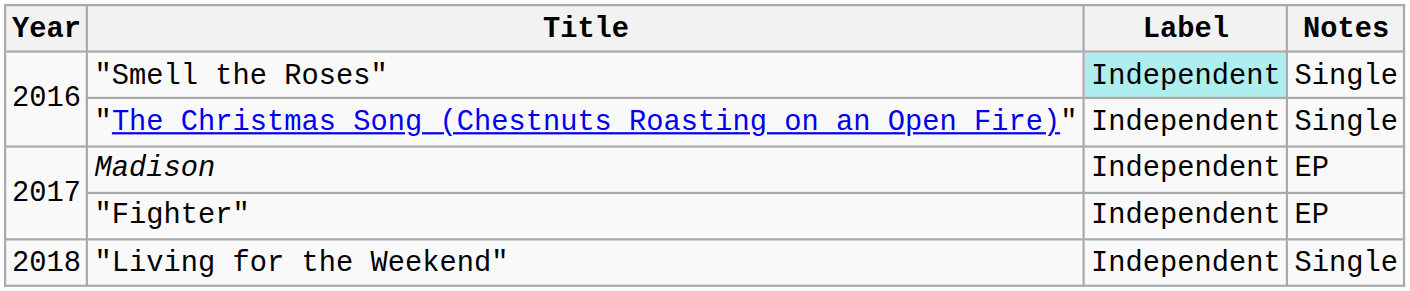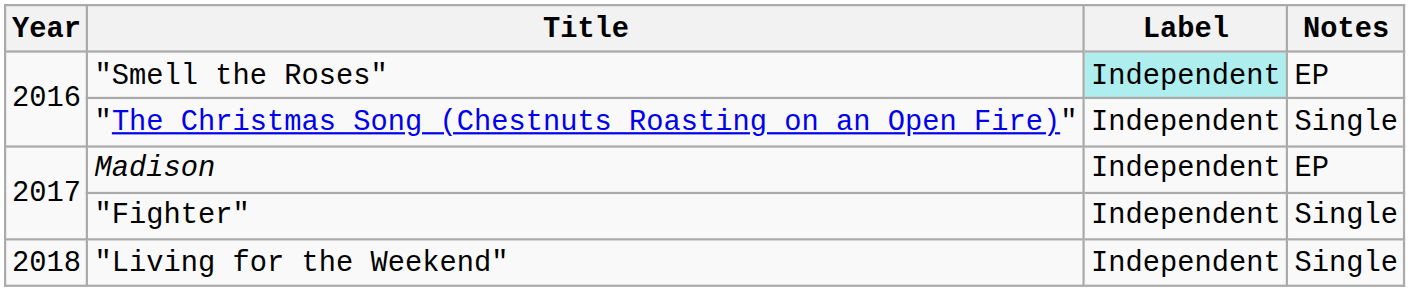"Smell the Roses" | Notes: Single -> EP
"Fighter" | Notes: EP -> Single
